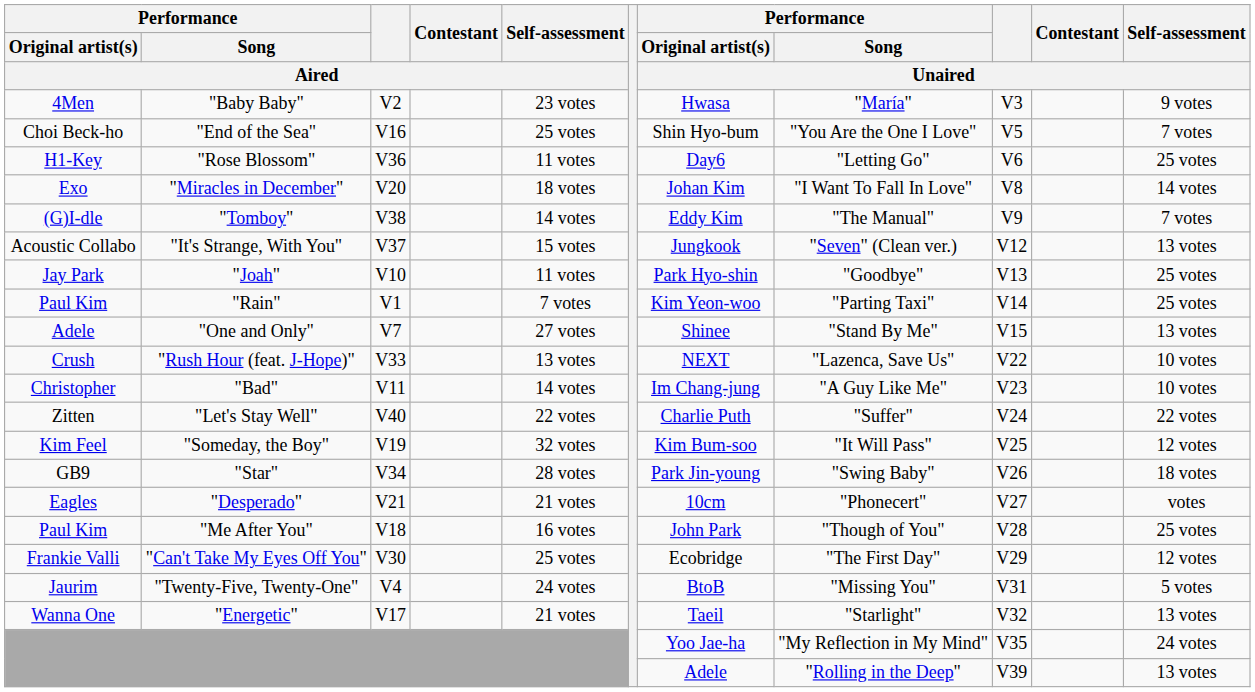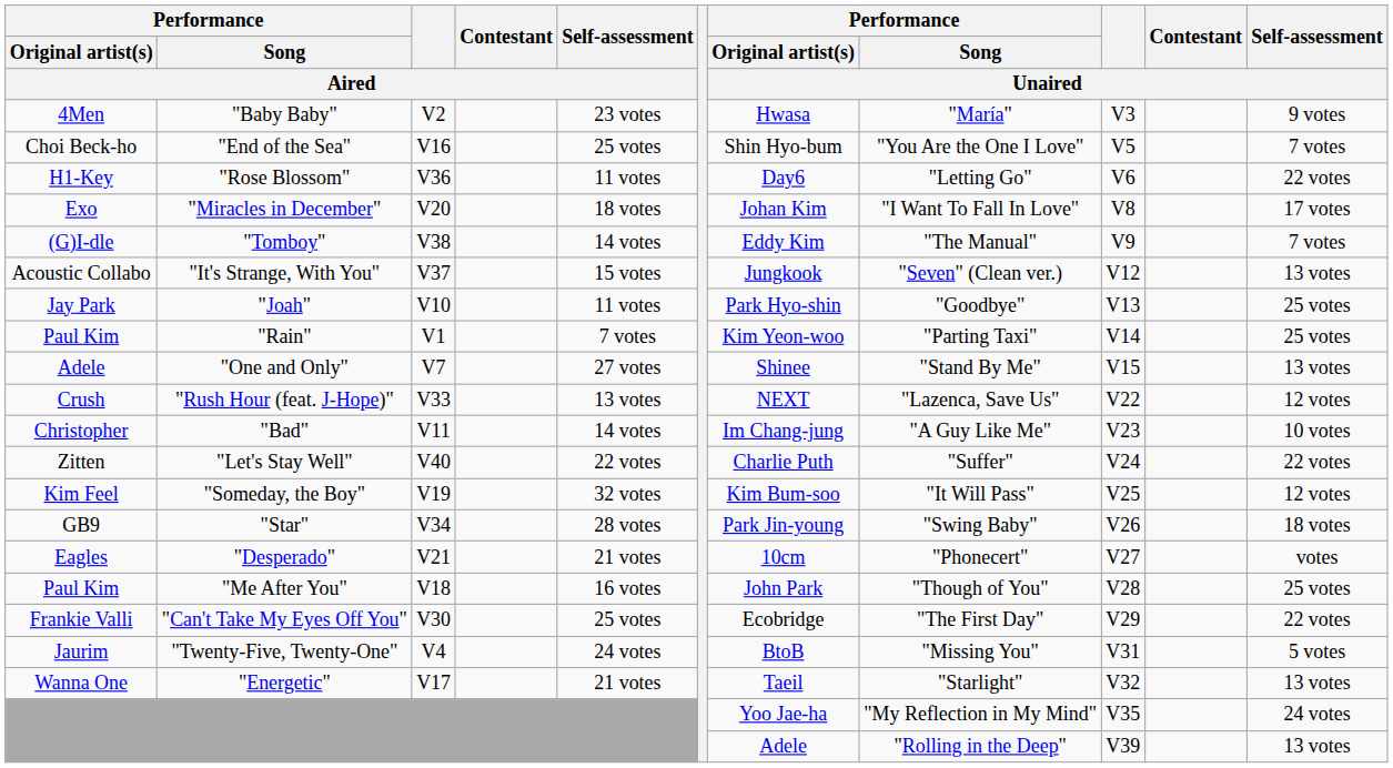"Rose Blossom" | Self-assessment / Unaired: 25 votes -> 22 votes
"Miracles in December" | Self-assessment / Unaired: 14 votes -> 17 votes
"Rush Hour (feat. J-Hope)" | Self-assessment / Unaired: 10 votes -> 12 votes
"Can't Take My Eyes Off You" | Self-assessment / Unaired: 12 votes -> 22 votes
